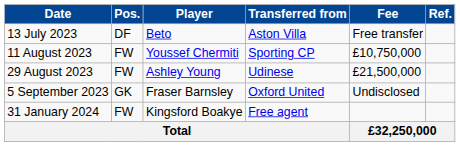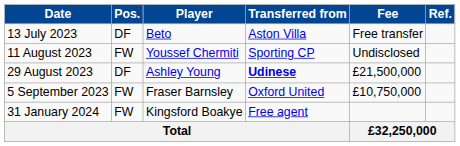11 August 2023 | Fee: £10,750,000 -> Undisclosed
29 August 2023 | Pos.: FW -> DF
29 August 2023 | Transferred from: normal -> bold
5 September 2023 | Pos.: GK -> FW
5 September 2023 | Fee: Undisclosed -> £10,750,000
